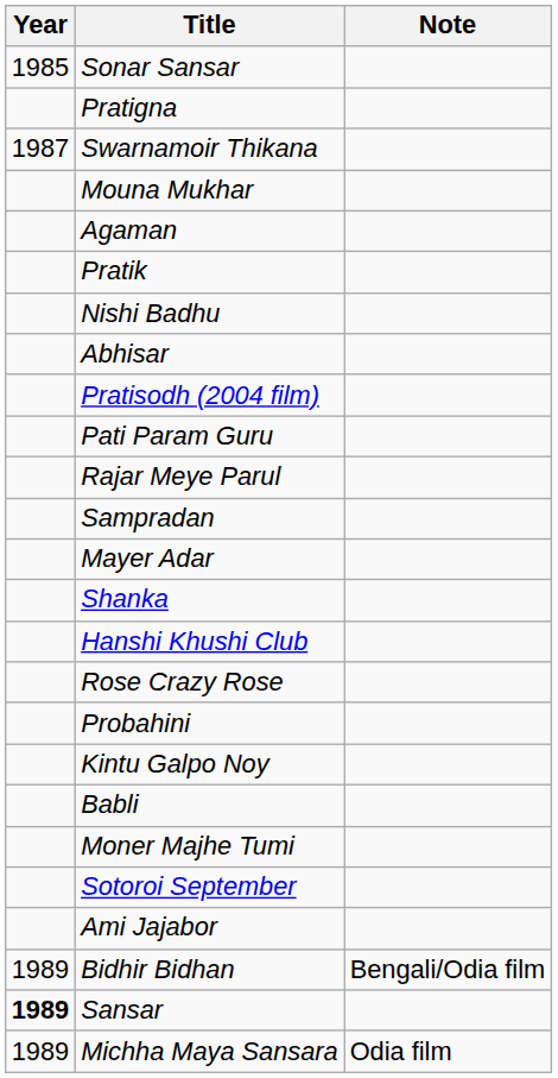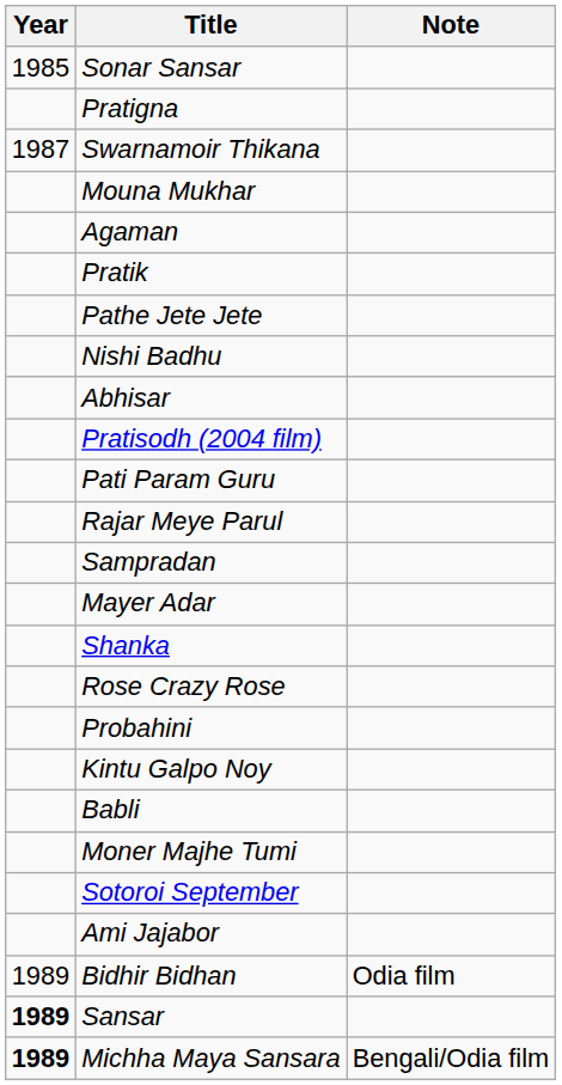+ row: Pathe Jete Jete
- row: Hanshi Khushi Club
Bidhir Bidhan | Note: Bengali/Odia film -> Odia film
Michha Maya Sansara | Year: normal -> bold
Michha Maya Sansara | Note: Odia film -> Bengali/Odia film
